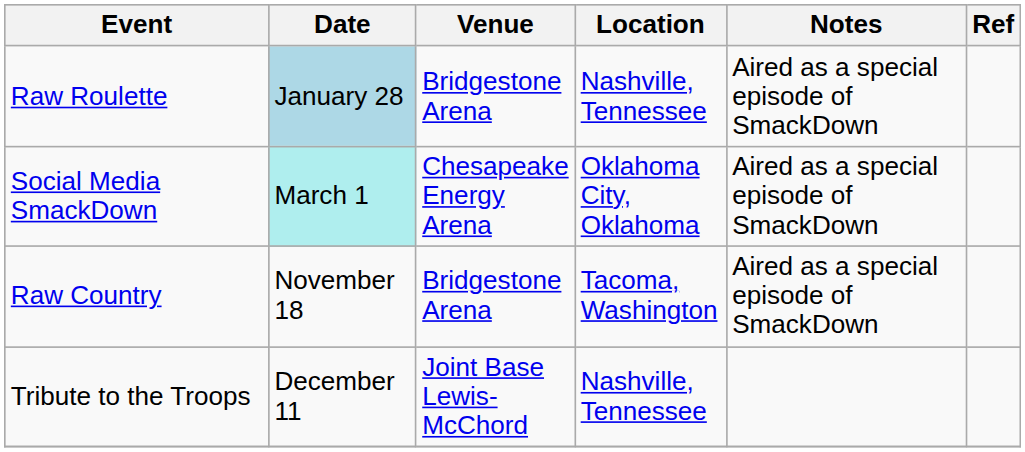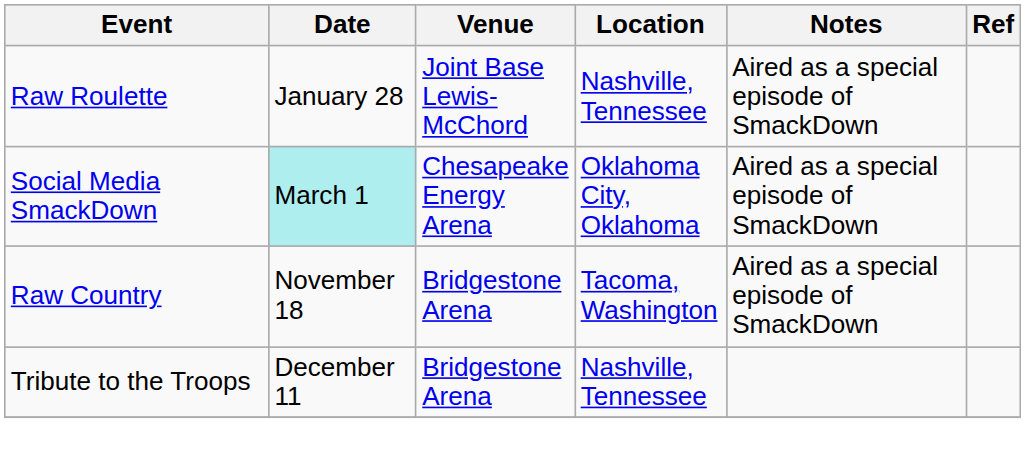Raw Roulette | Date: lightblue background -> no background
Raw Roulette | Venue: Bridgestone Arena -> Joint Base Lewis-McChord
Tribute to the Troops | Venue: Joint Base Lewis-McChord -> Bridgestone Arena
